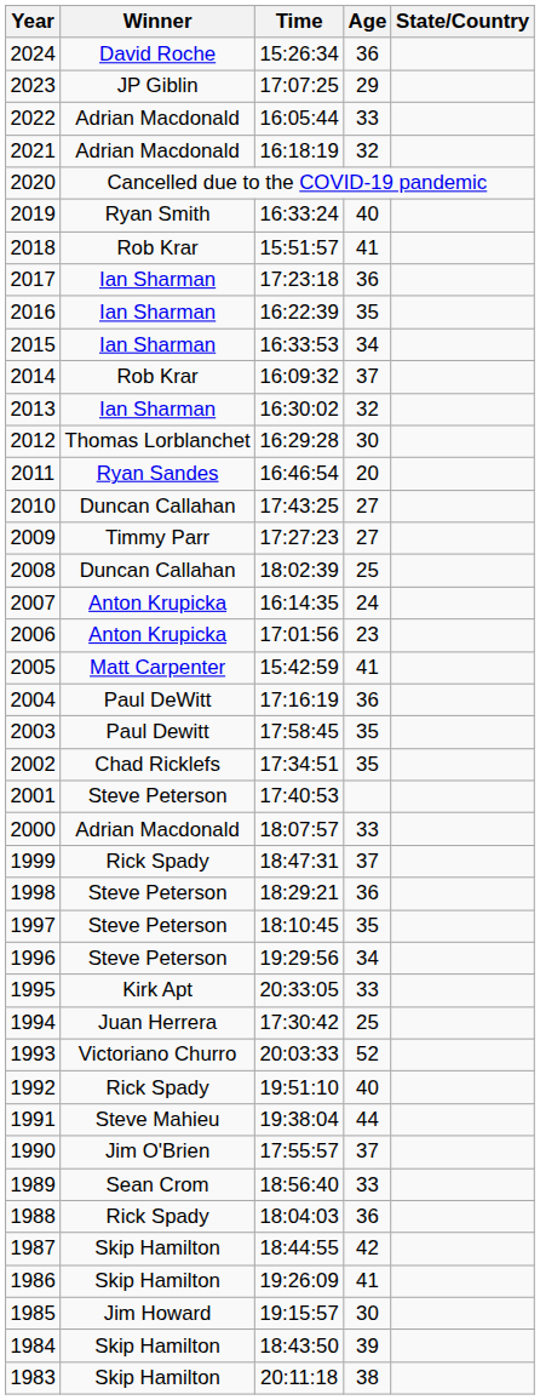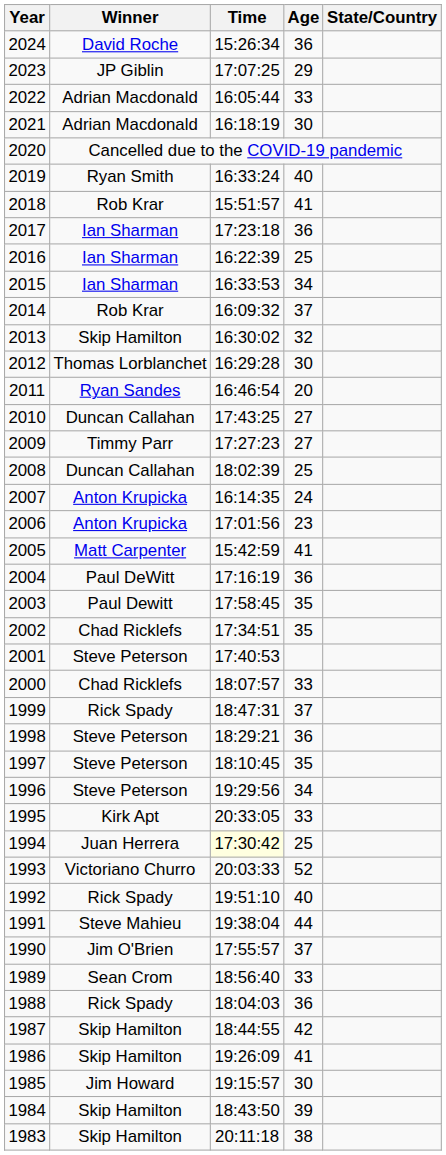2021 | Age: 32 -> 30
2016 | Age: 35 -> 25
2013 | Winner: Ian Sharman -> Skip Hamilton
2000 | Winner: Adrian Macdonald -> Chad Ricklefs
1994 | Time: no background -> lightyellow background
